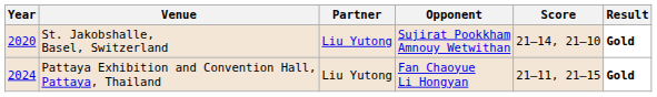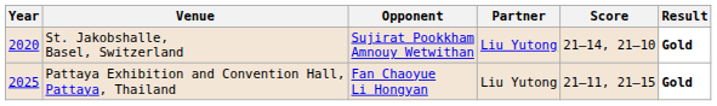columns swapped: Partner <-> Opponent
Pattaya Exhibition and Convention Hall, Pattaya, Thailand | Year: 2024 -> 2025
